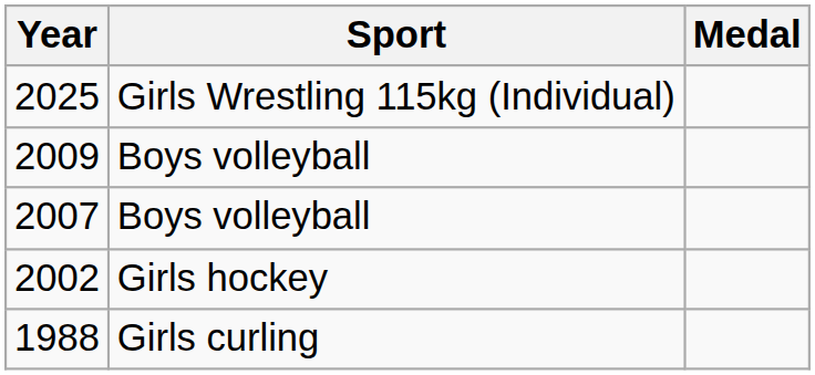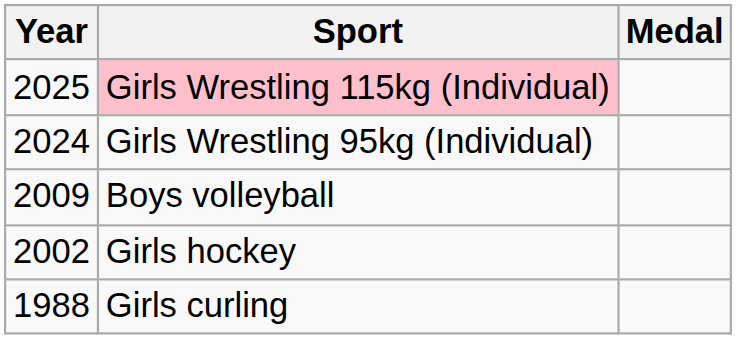2025 | Sport: no background -> pink background
+ row: 2024 | Girls Wrestling 95kg (Individual)
- row: 2007 | Boys volleyball
